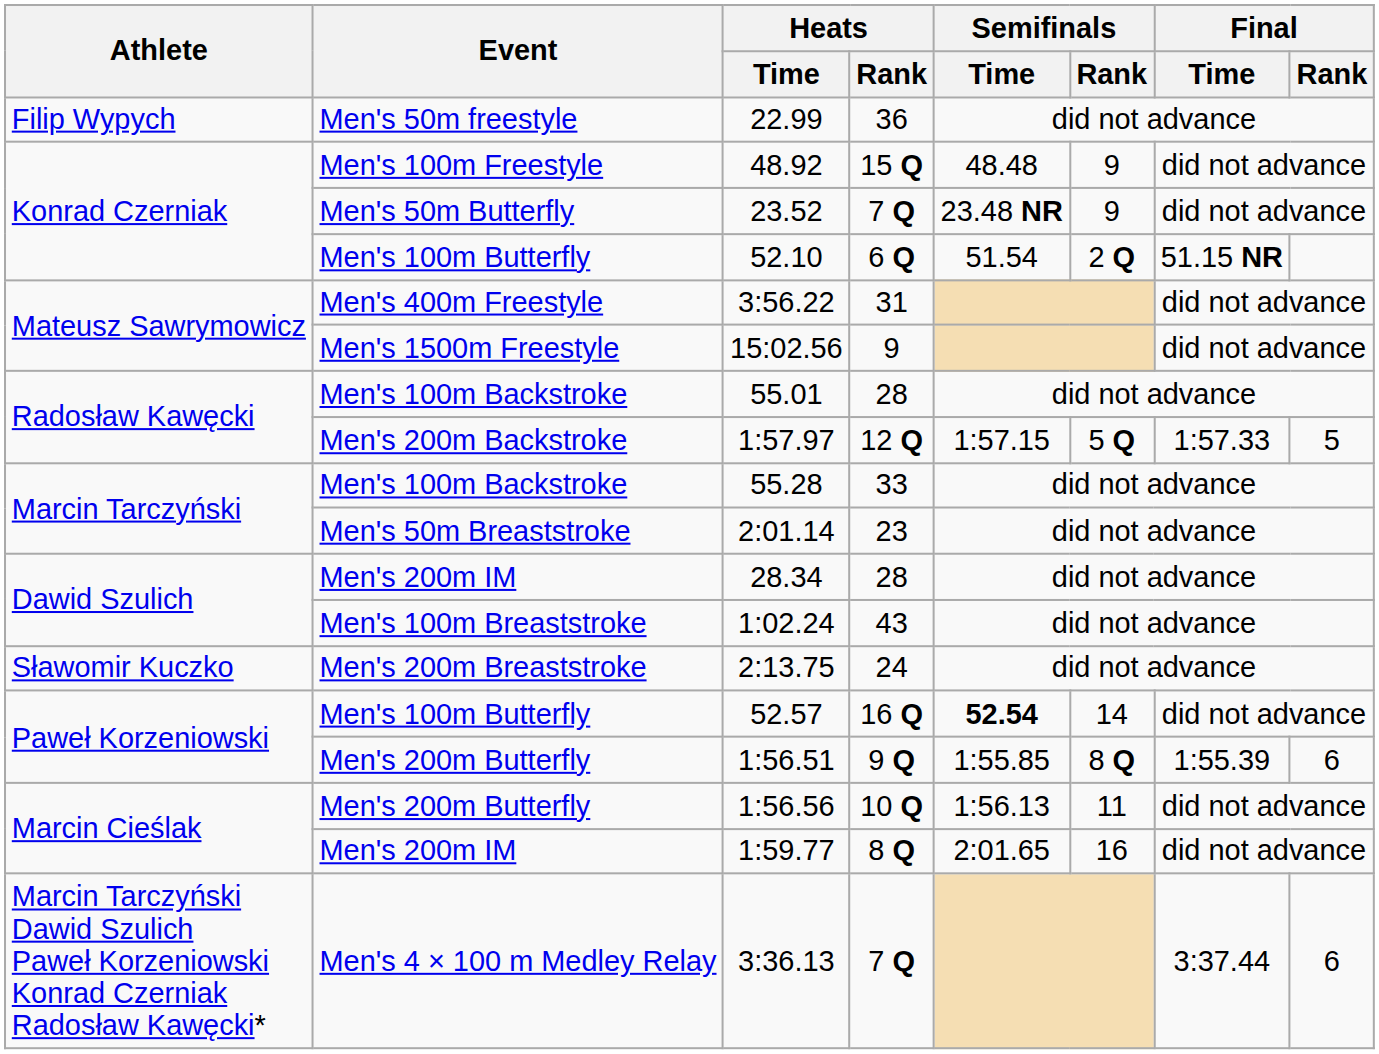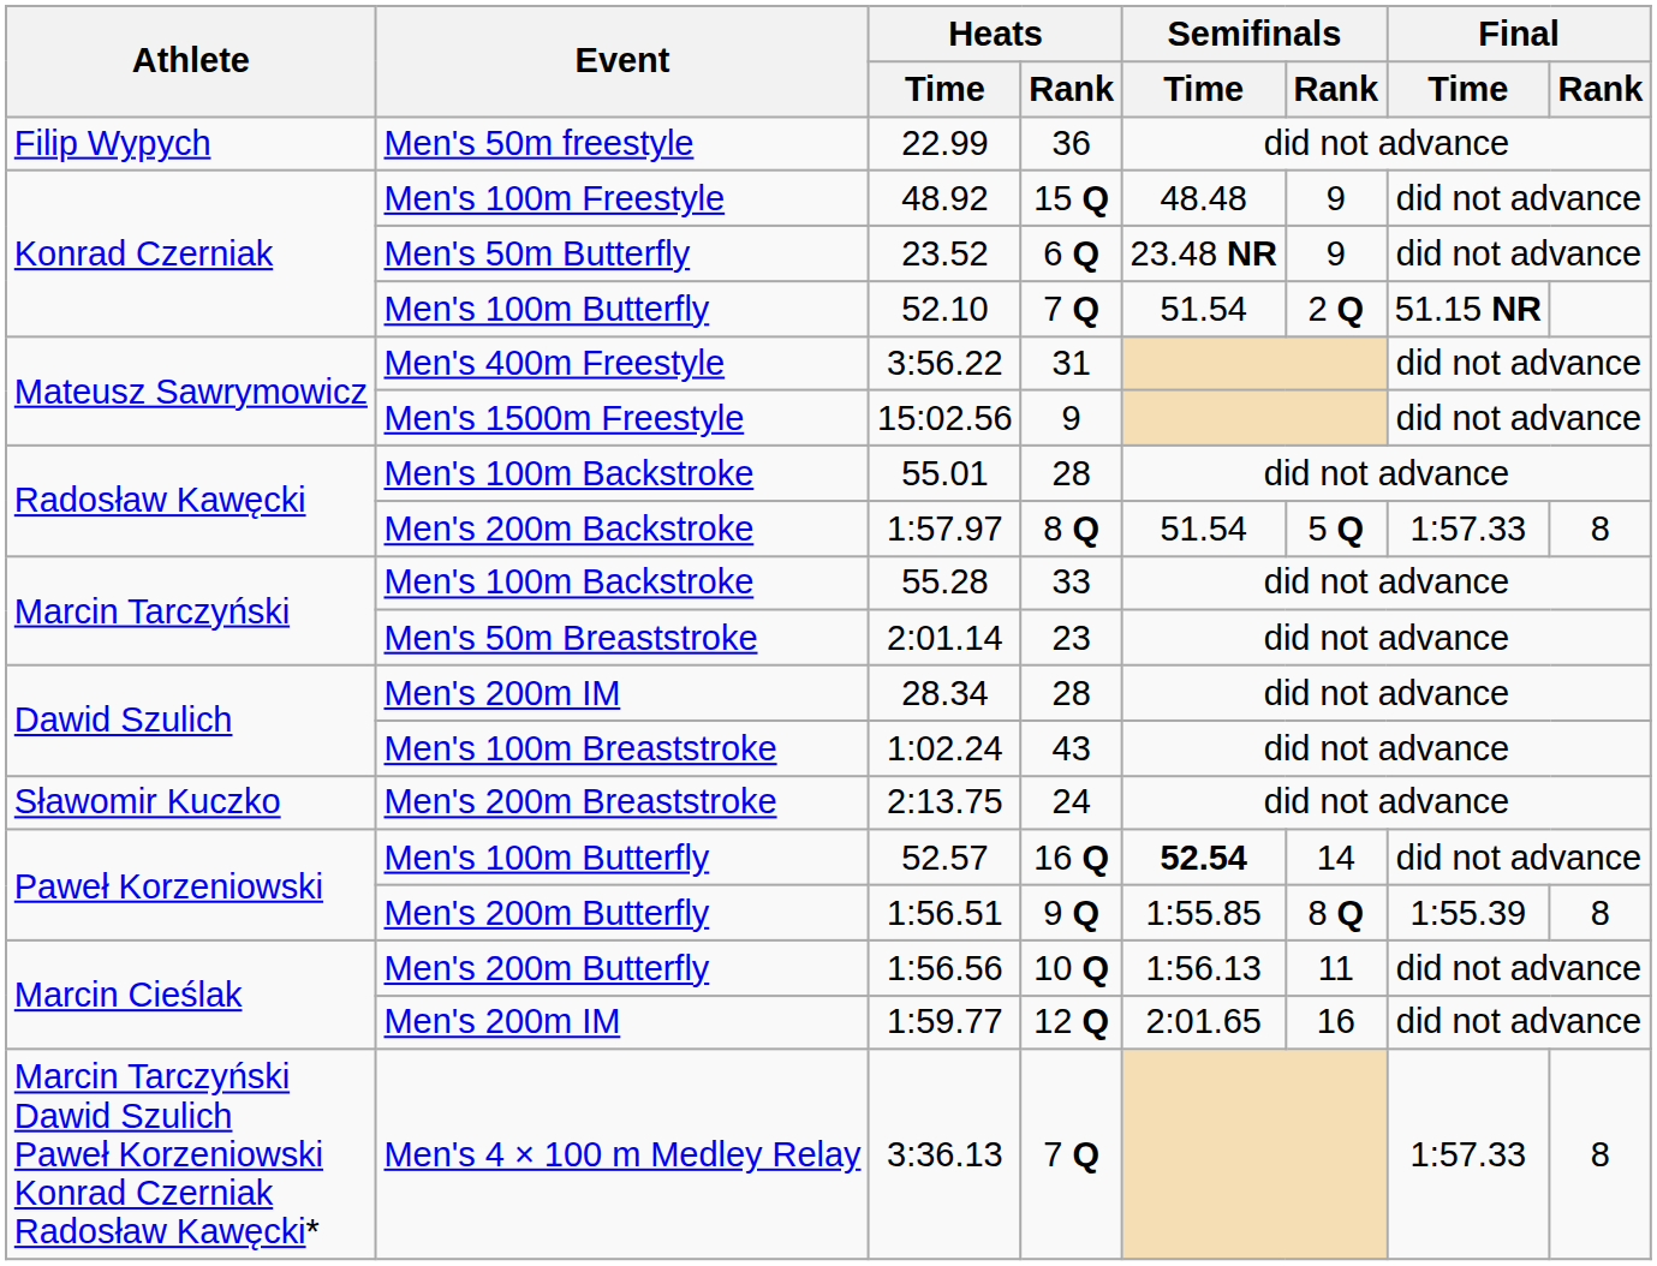23.52 | Heats / Rank: 7 Q -> 6 Q
52.10 | Heats / Rank: 6 Q -> 7 Q
1:57.97 | Heats / Rank: 12 Q -> 8 Q
1:57.97 | Semifinals / Time: 1:57.15 -> 51.54
1:57.97 | Final / Rank: 5 -> 8
1:56.51 | Final / Rank: 6 -> 8
1:59.77 | Heats / Rank: 8 Q -> 12 Q
3:36.13 | Final / Time: 3:37.44 -> 1:57.33
3:36.13 | Final / Rank: 6 -> 8
